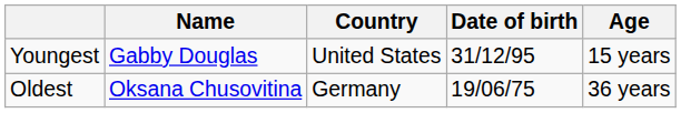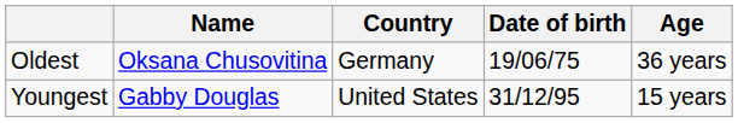rows swapped: Youngest <-> Oldest
